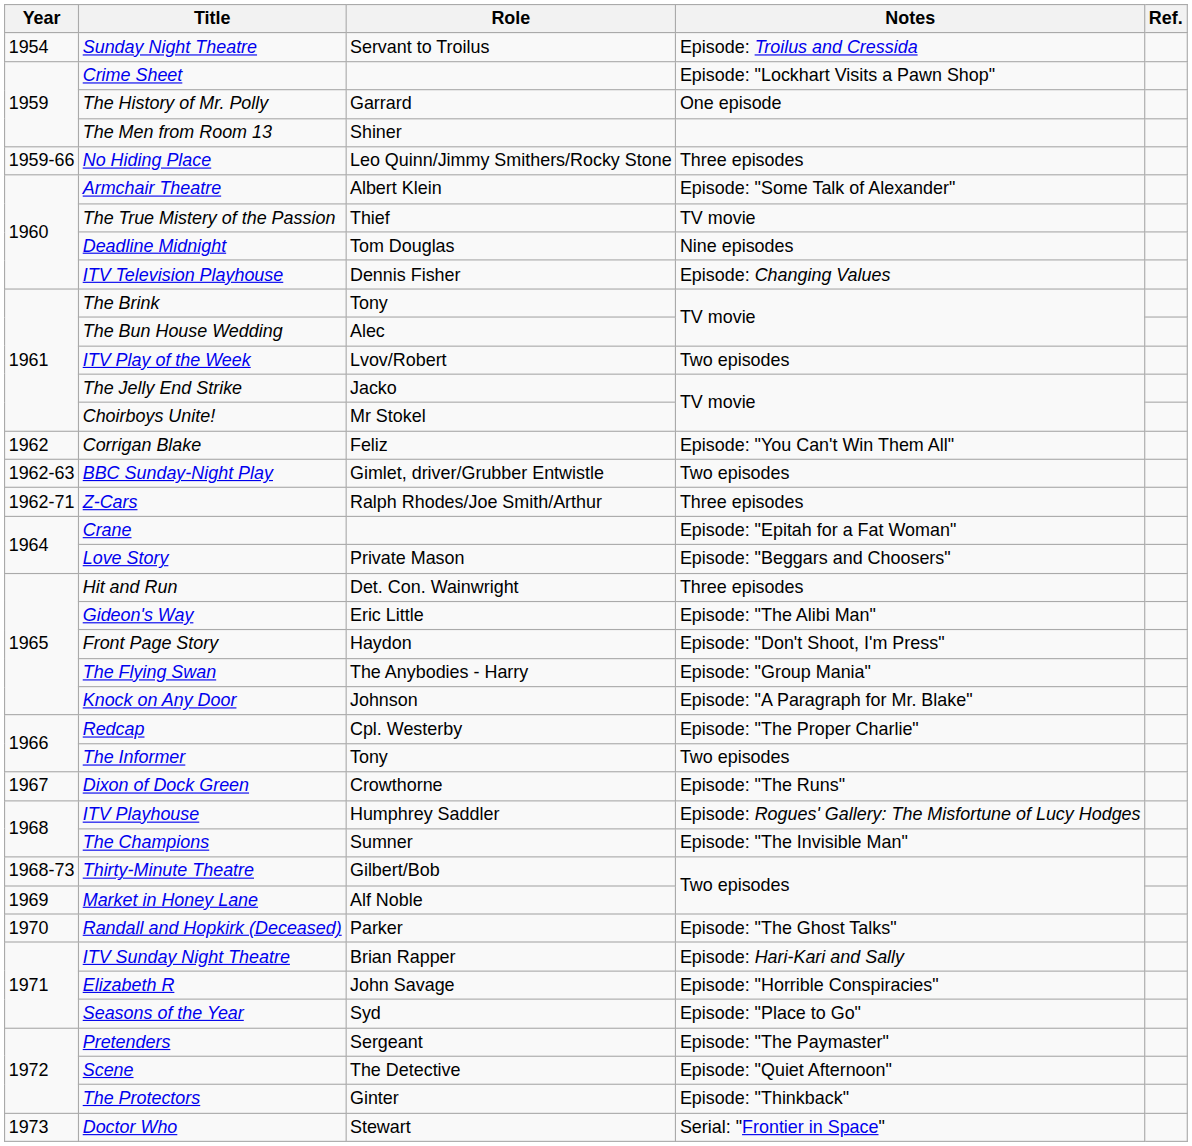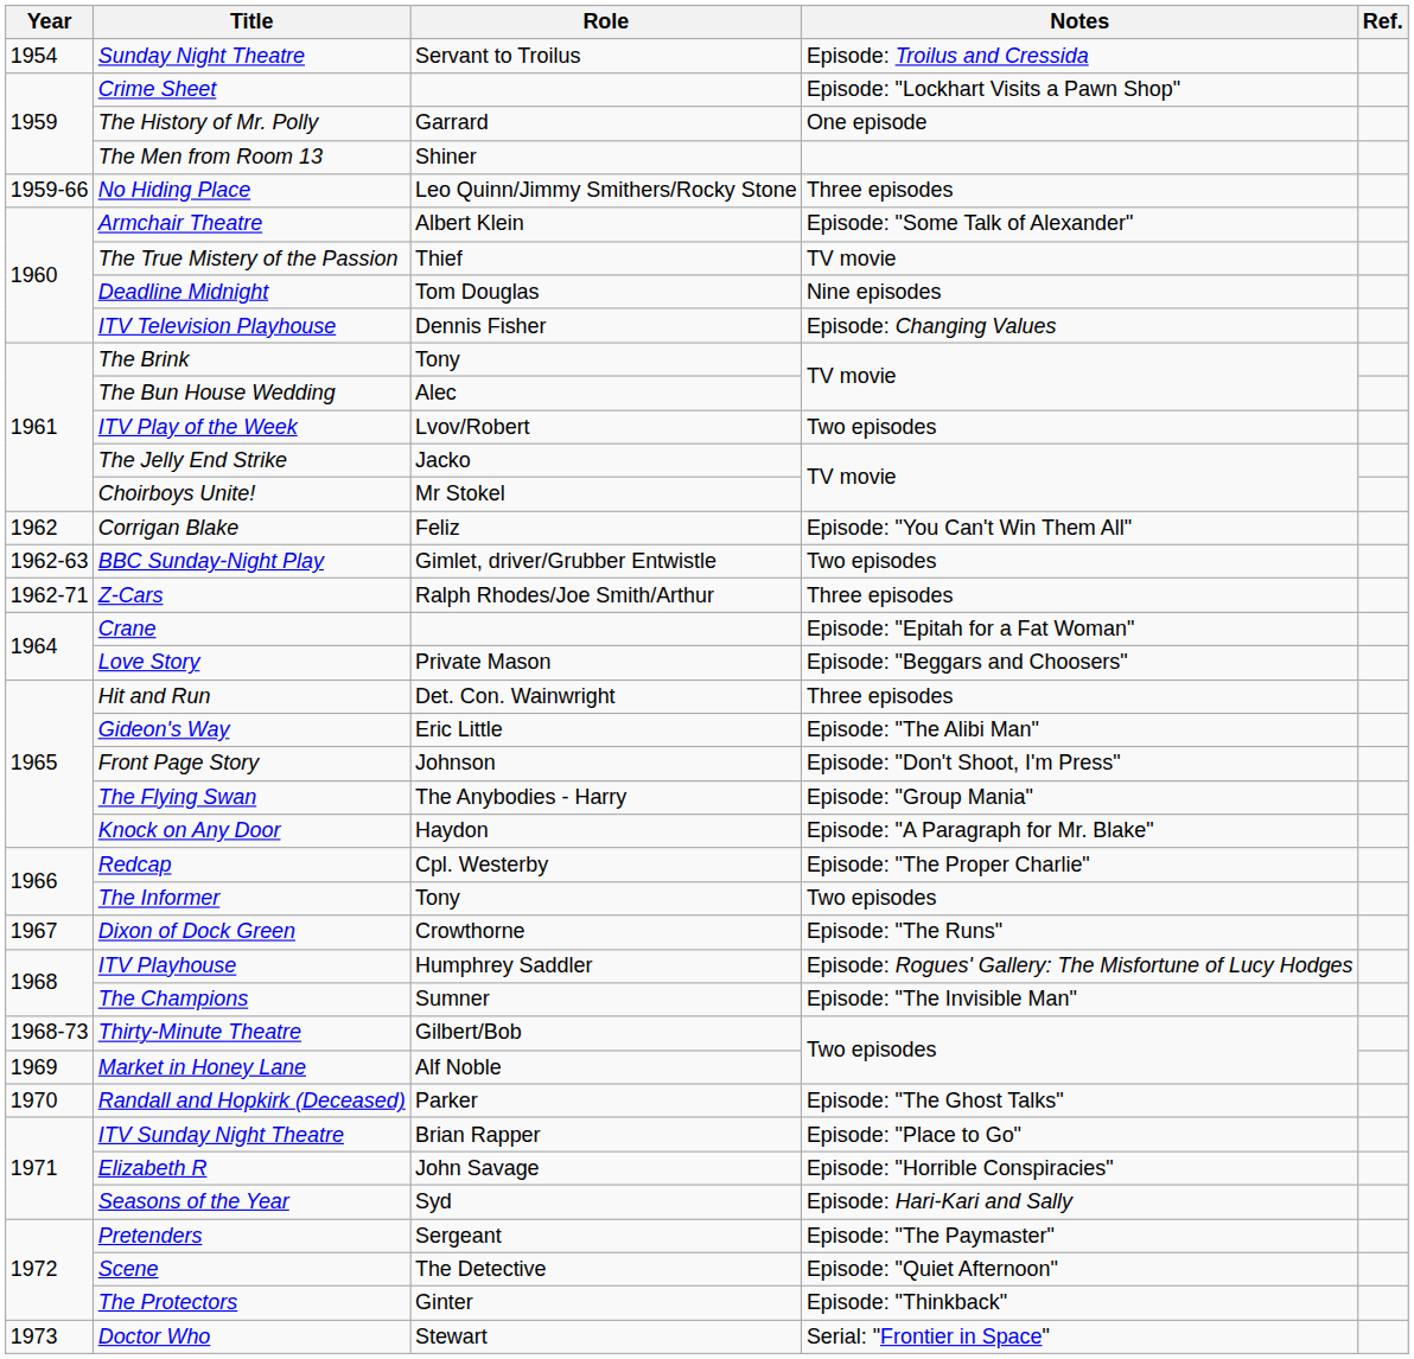Front Page Story | Role: Haydon -> Johnson
Knock on Any Door | Role: Johnson -> Haydon
ITV Sunday Night Theatre | Notes: Episode: Hari-Kari and Sally -> Episode: "Place to Go"
Seasons of the Year | Notes: Episode: "Place to Go" -> Episode: Hari-Kari and Sally
